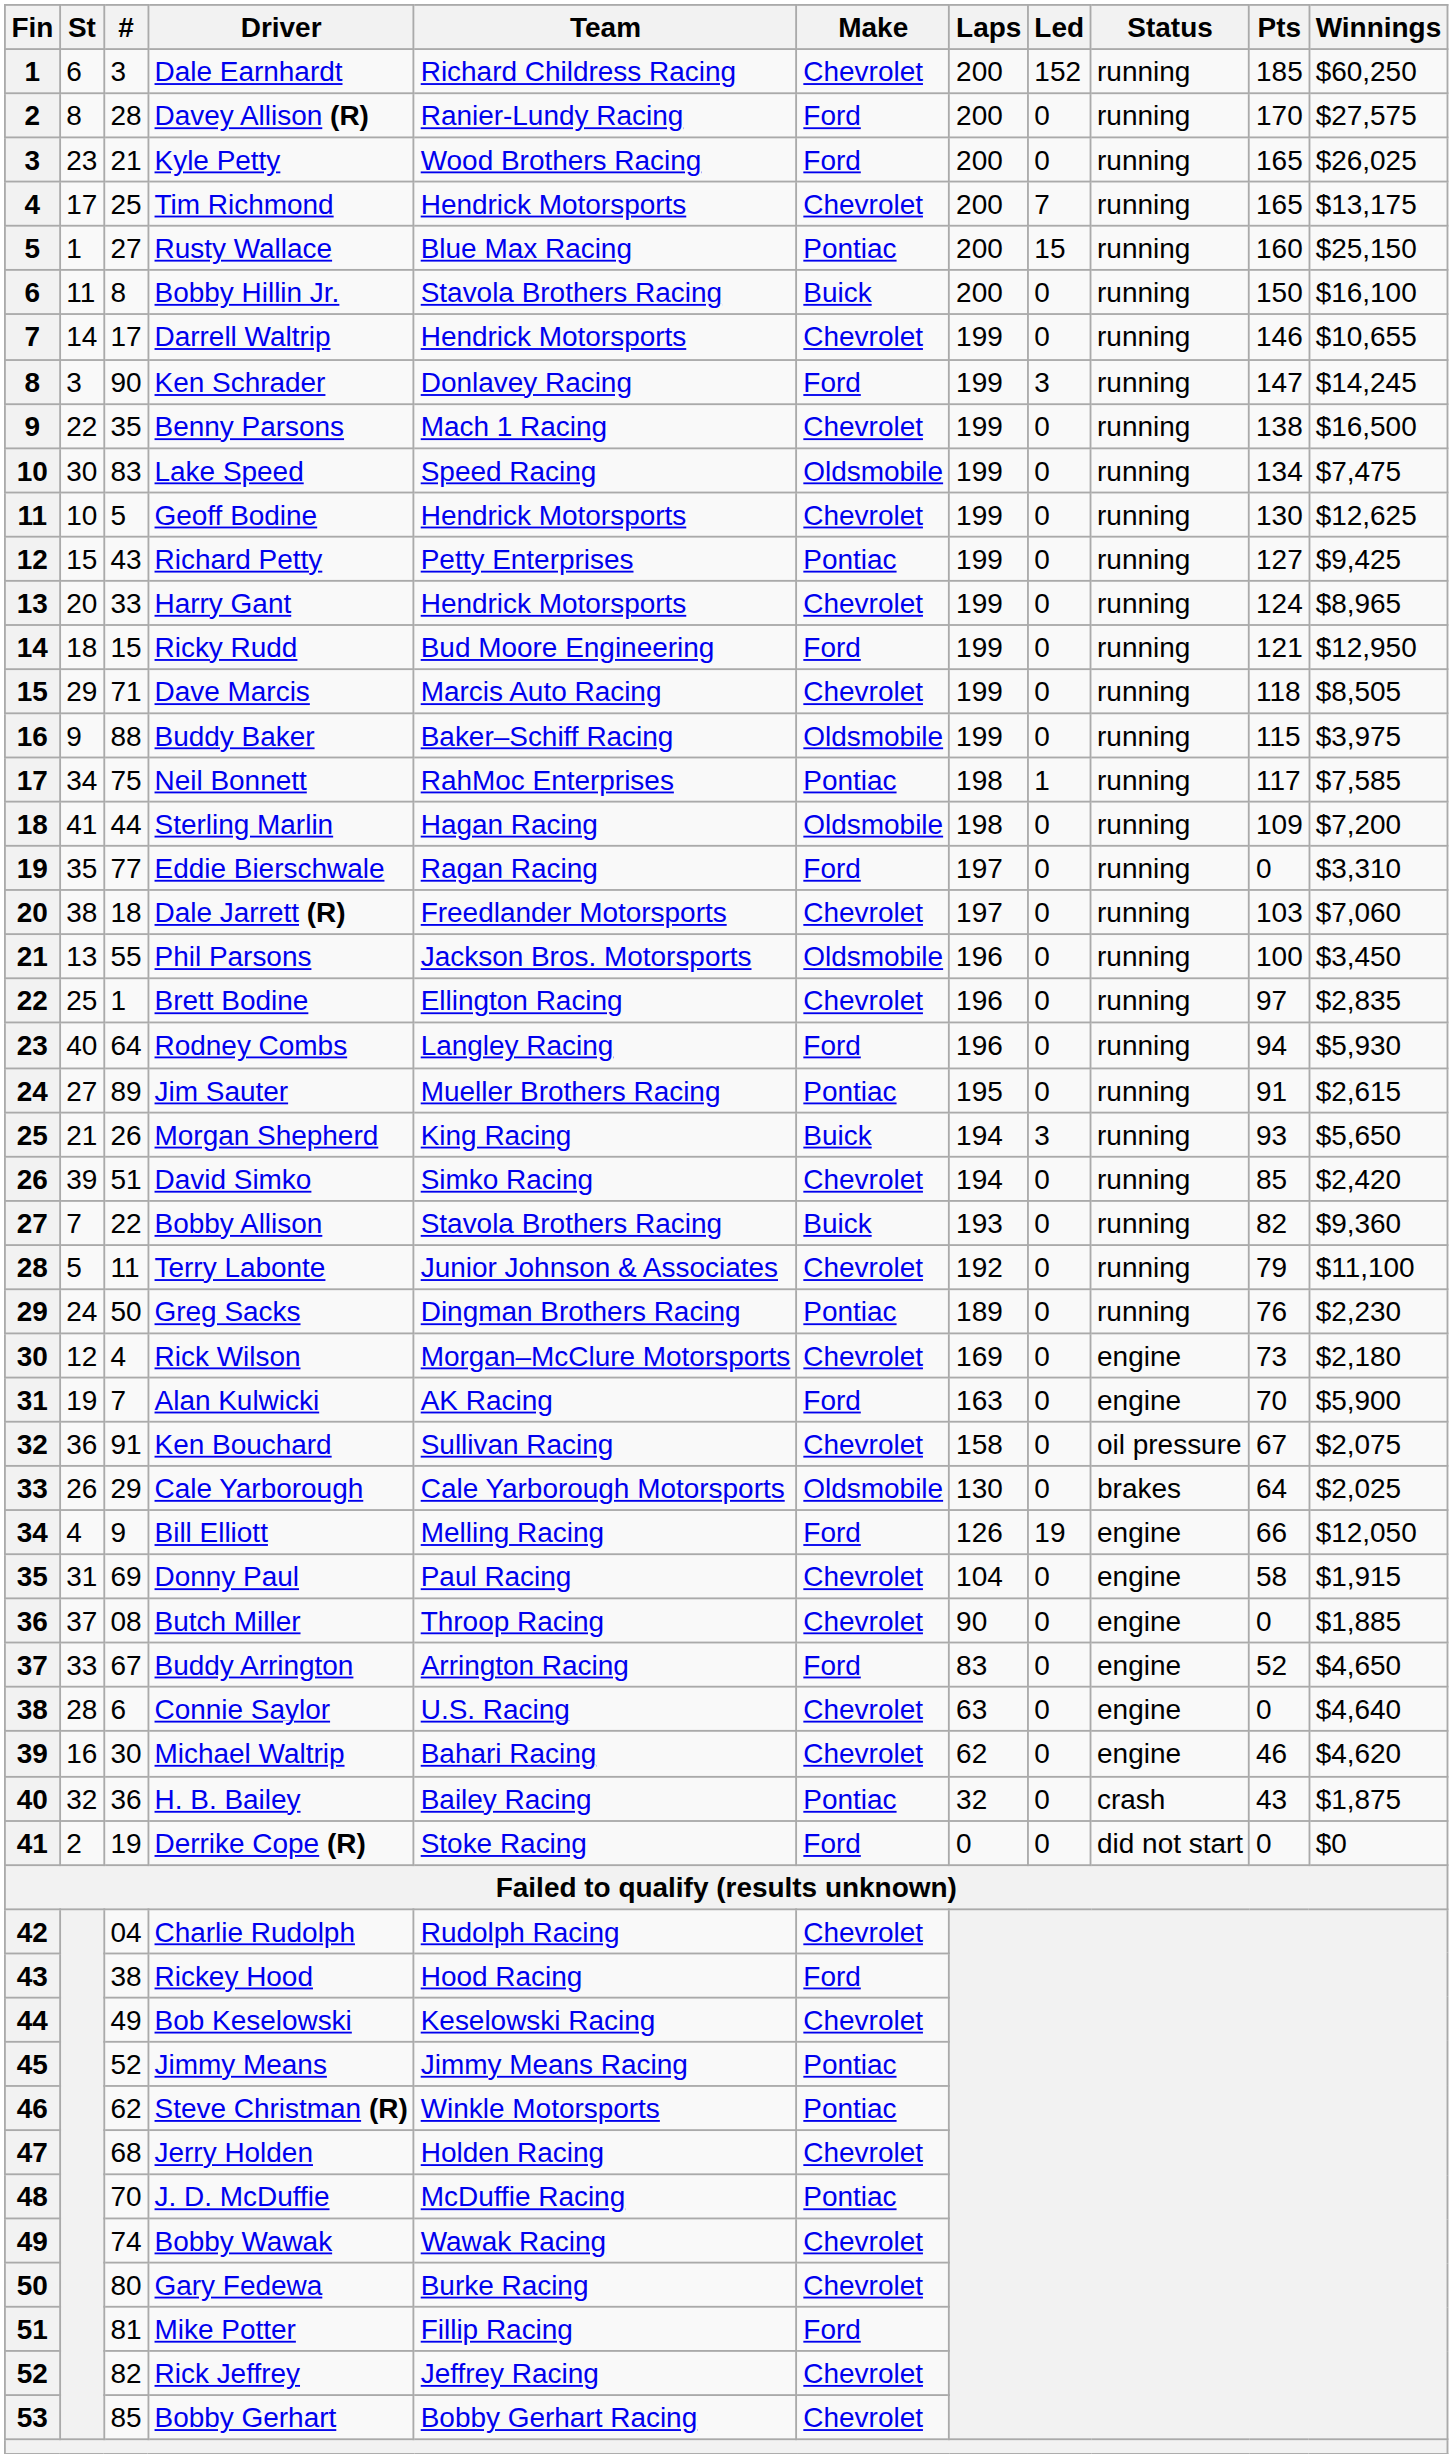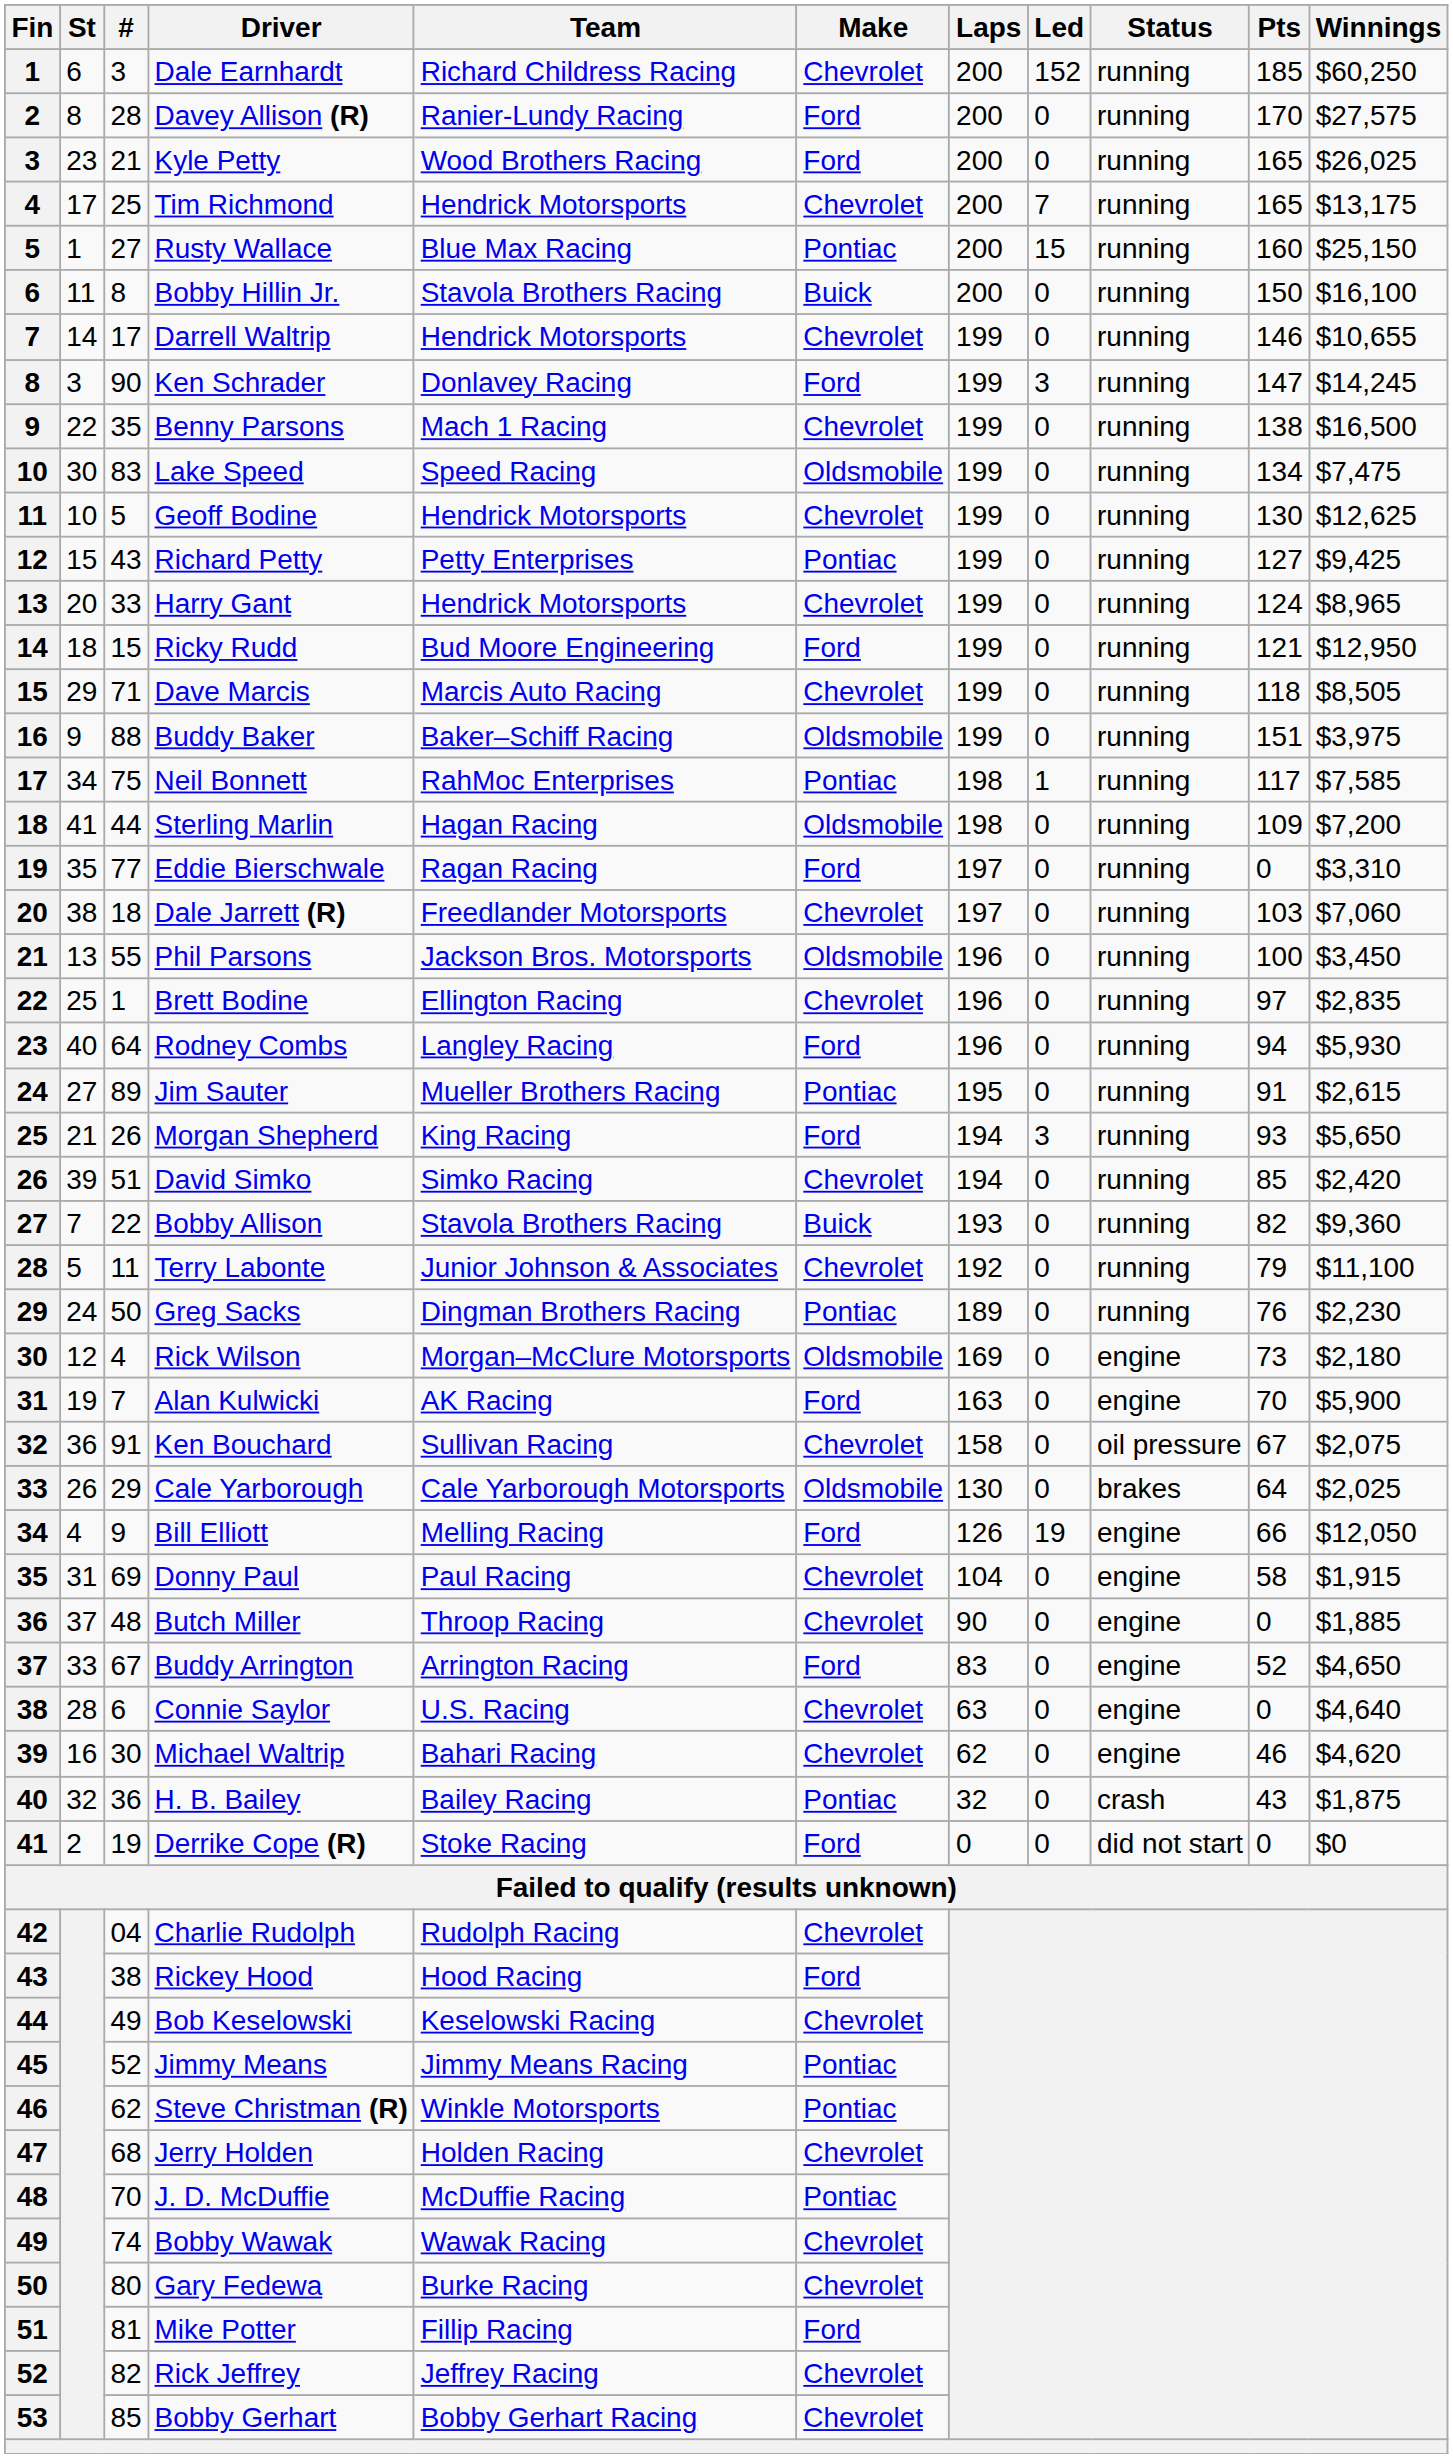Buddy Baker | Pts: 115 -> 151
Morgan Shepherd | Make: Buick -> Ford
Rick Wilson | Make: Chevrolet -> Oldsmobile
Butch Miller | #: 08 -> 48
